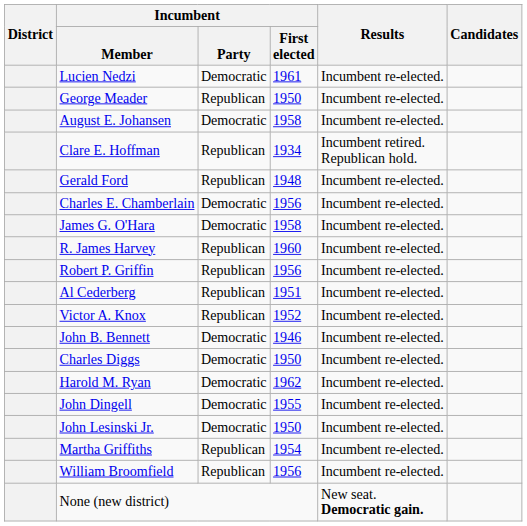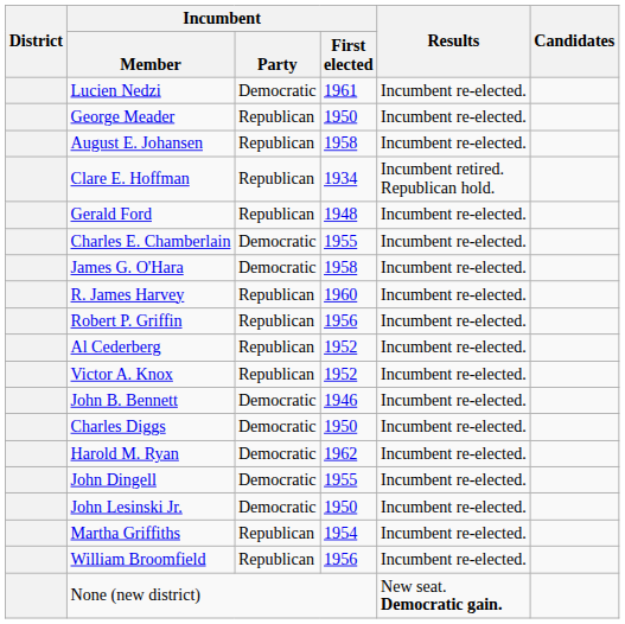August E. Johansen | Incumbent / Party: Democratic -> Republican
Charles E. Chamberlain | Incumbent / First elected: 1956 -> 1955
Al Cederberg | Incumbent / First elected: 1951 -> 1952
